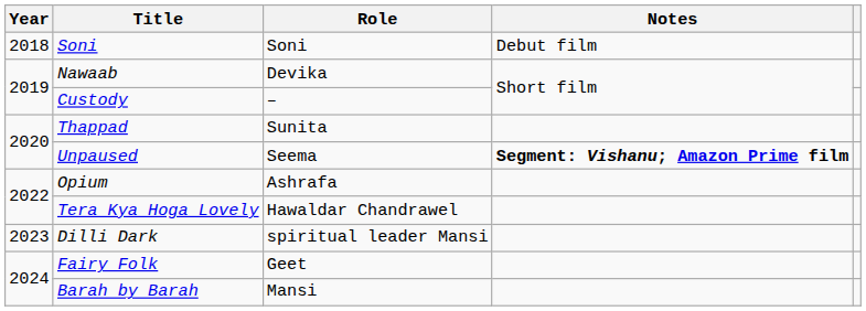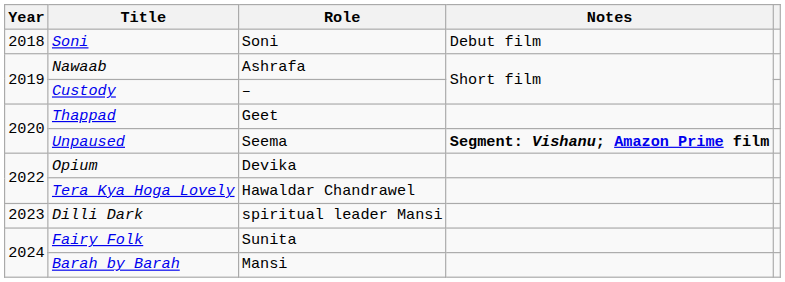Nawaab | Role: Devika -> Ashrafa
Thappad | Role: Sunita -> Geet
Opium | Role: Ashrafa -> Devika
Fairy Folk | Role: Geet -> Sunita
